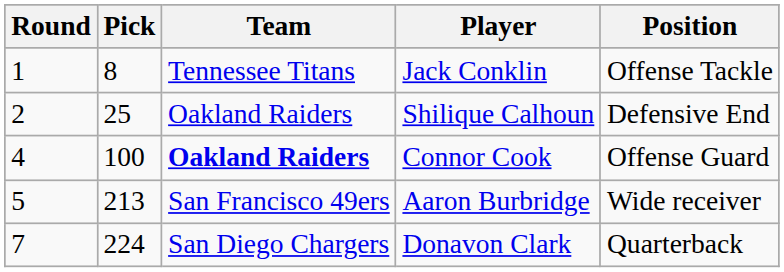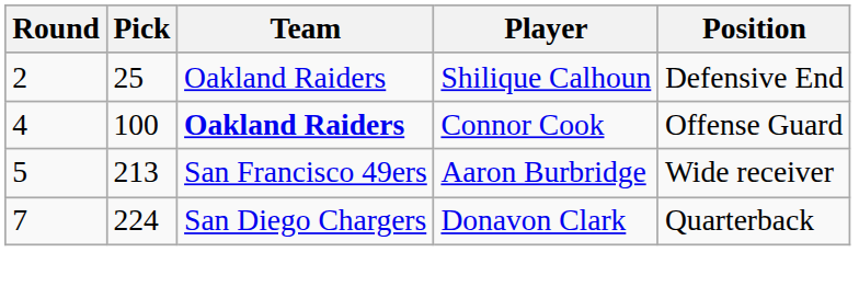- row: 1 | 8 | Tennessee Titans | Jack Conklin | Offense Tackle
